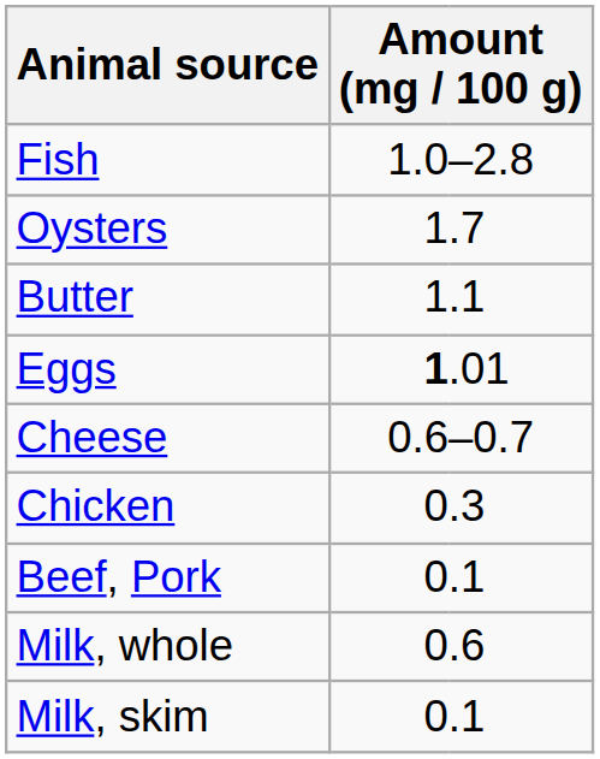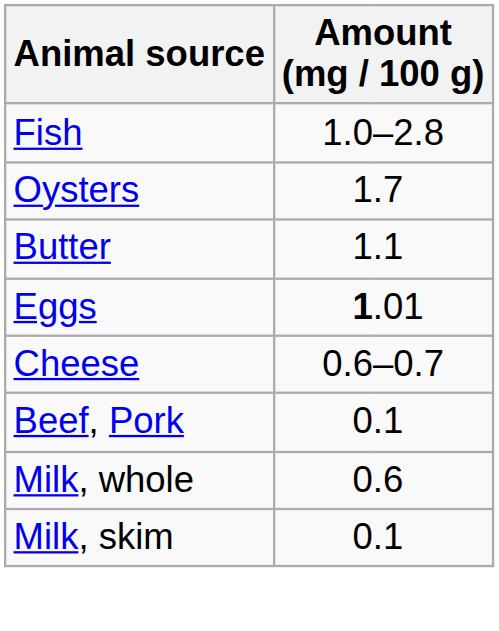- row: Chicken | 0 | .3
